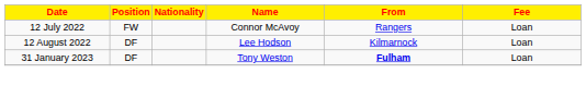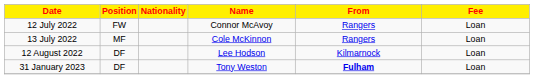+ row: 13 July 2022 | MF | Cole McKinnon | Rangers | Loan
